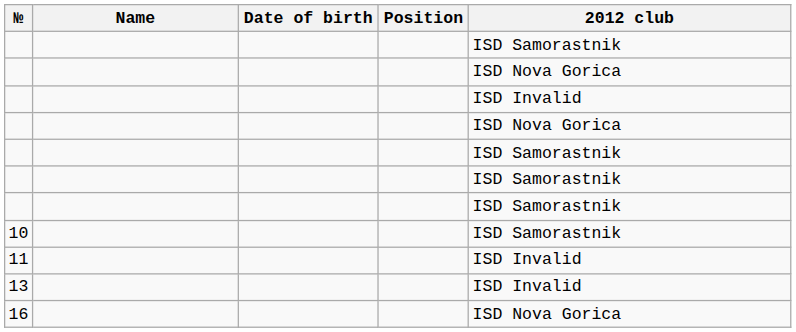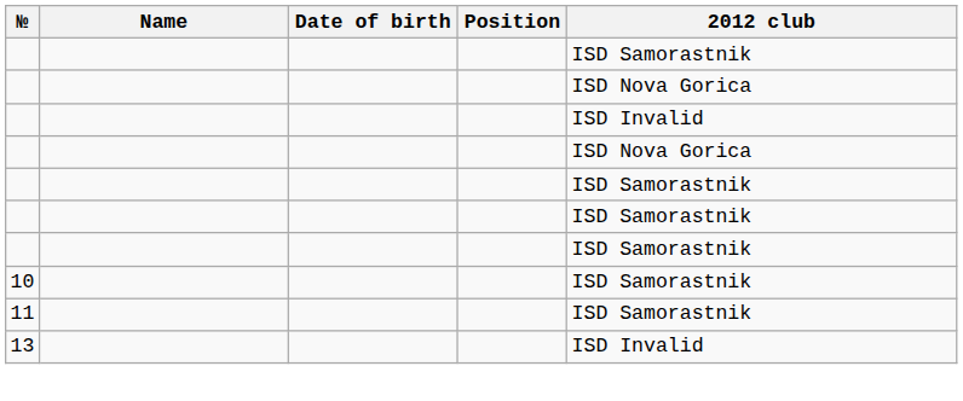11 | 2012 club: ISD Invalid -> ISD Samorastnik
- row: 16 | ISD Nova Gorica
